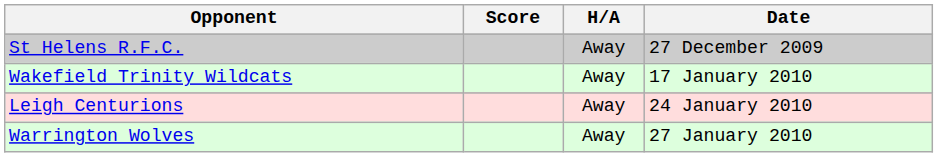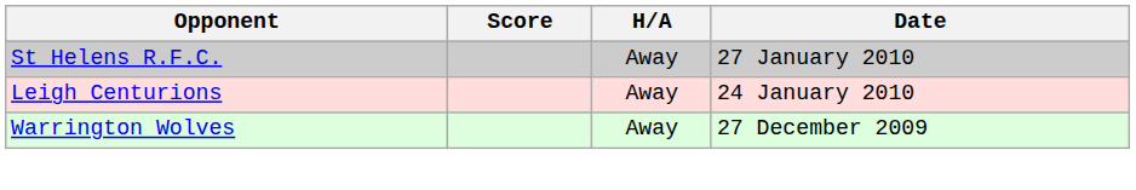St Helens R.F.C. | Date: 27 December 2009 -> 27 January 2010
- row: Wakefield Trinity Wildcats | Away | 17 January 2010
Warrington Wolves | Date: 27 January 2010 -> 27 December 2009
